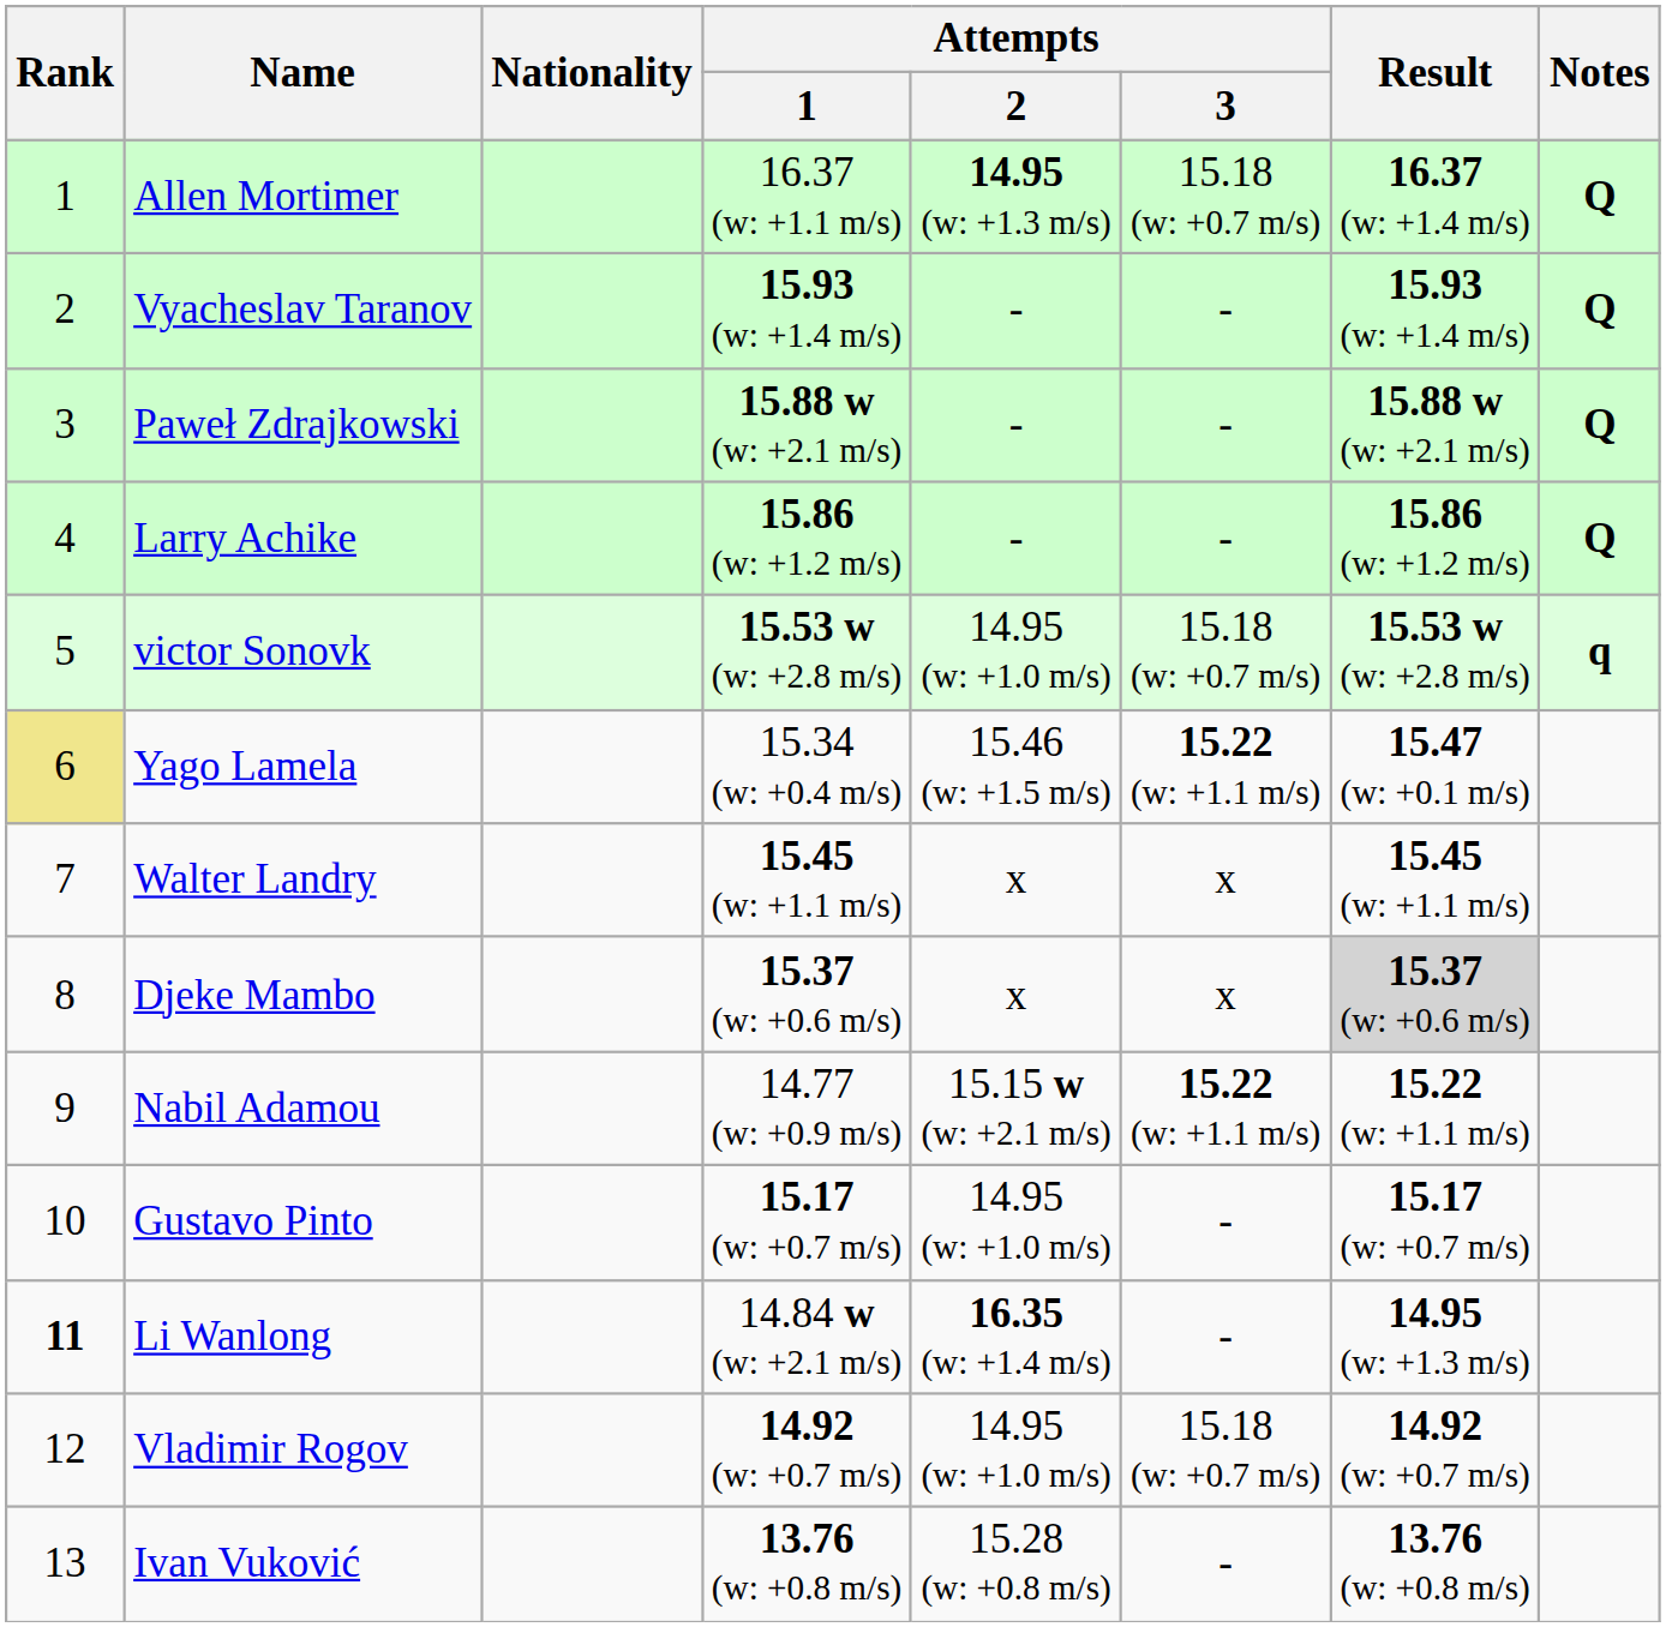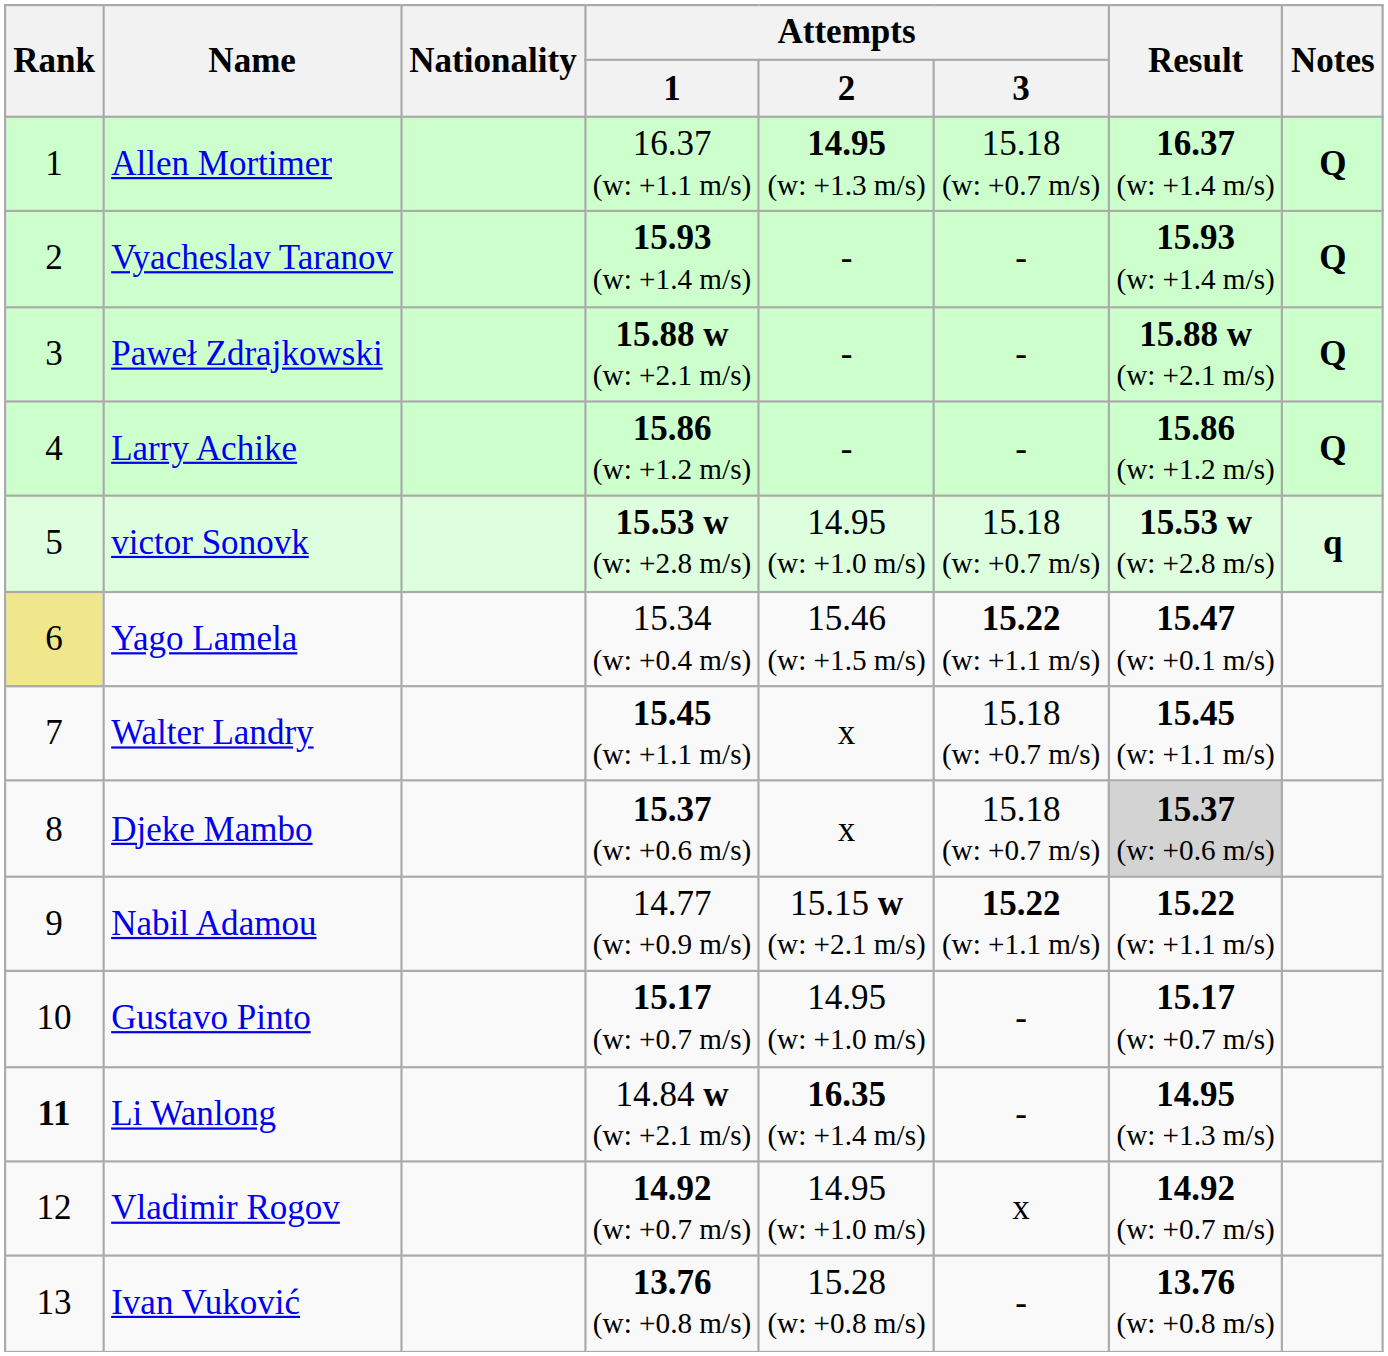Walter Landry | Attempts / 3: x -> 15.18 (w: +0.7 m/s)
Djeke Mambo | Attempts / 3: x -> 15.18 (w: +0.7 m/s)
Vladimir Rogov | Attempts / 3: 15.18 (w: +0.7 m/s) -> x
